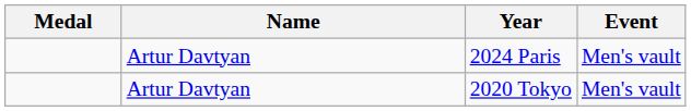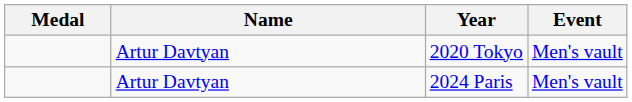rows swapped: 2020 Tokyo <-> 2024 Paris
